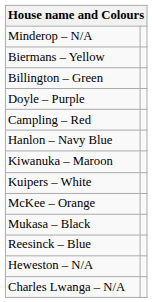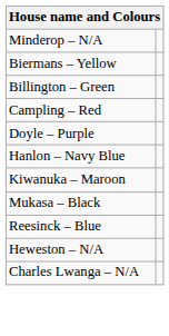rows swapped: Campling – Red <-> Doyle – Purple
- row: Kuipers – White
- row: McKee – Orange
